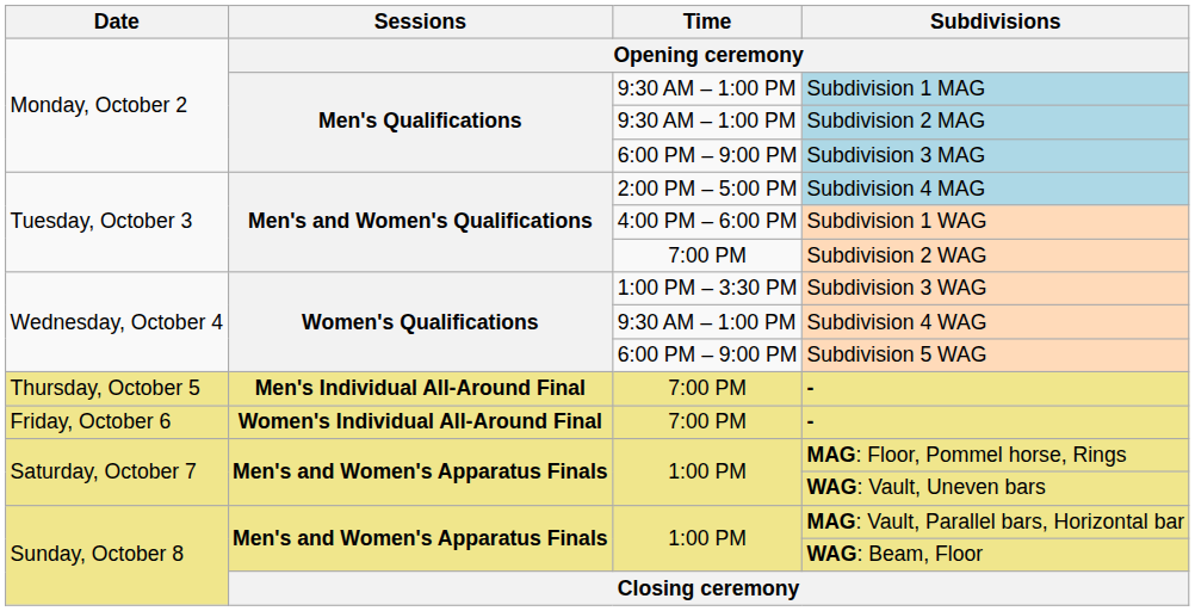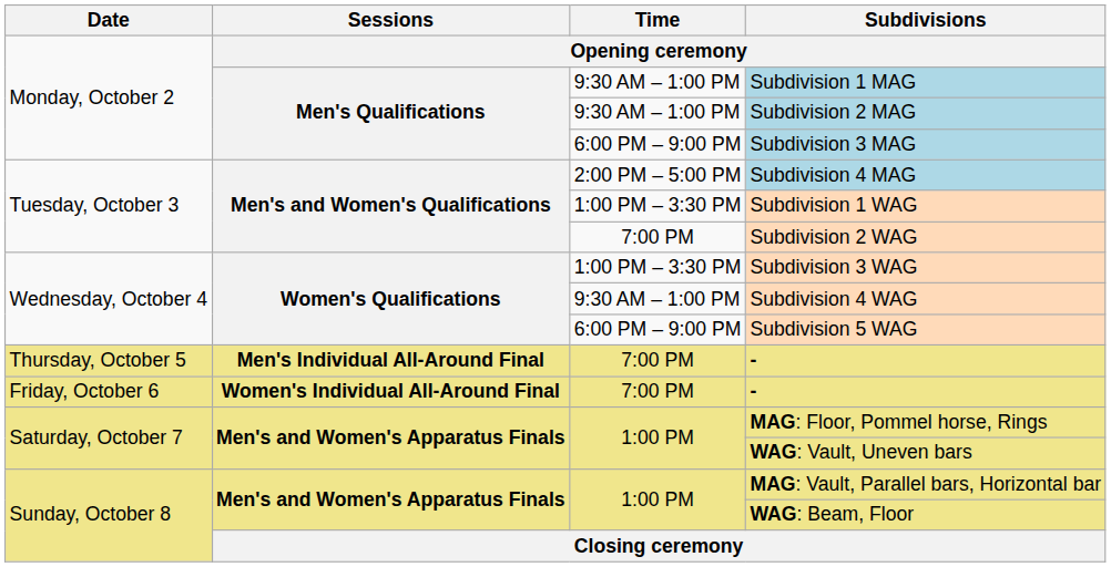Subdivision 1 WAG | Time: 4:00 PM – 6:00 PM -> 1:00 PM – 3:30 PM
